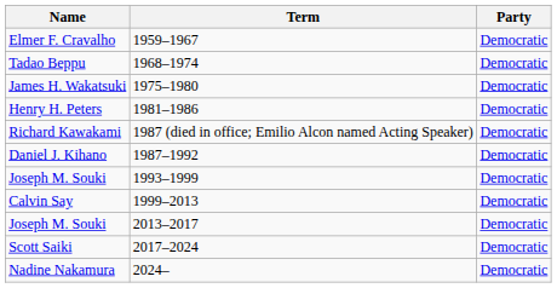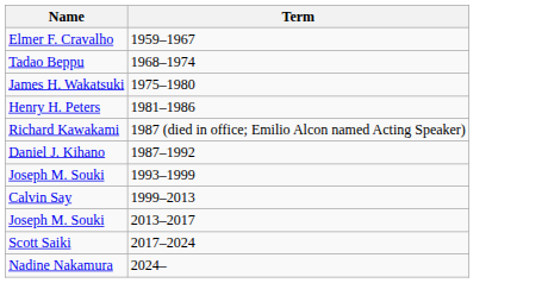- column: Party | Democratic | Democratic | Democratic | Democratic | Democratic | Democratic | Democratic | Democratic | Democratic | Democratic | Democratic
